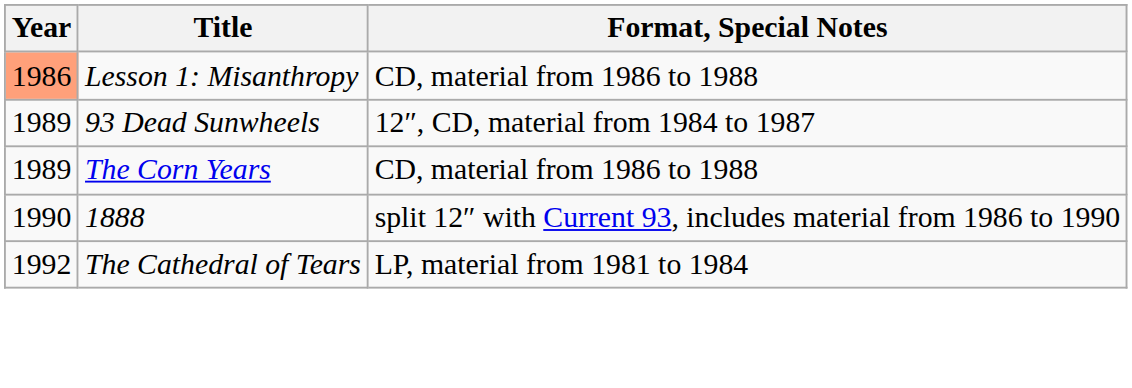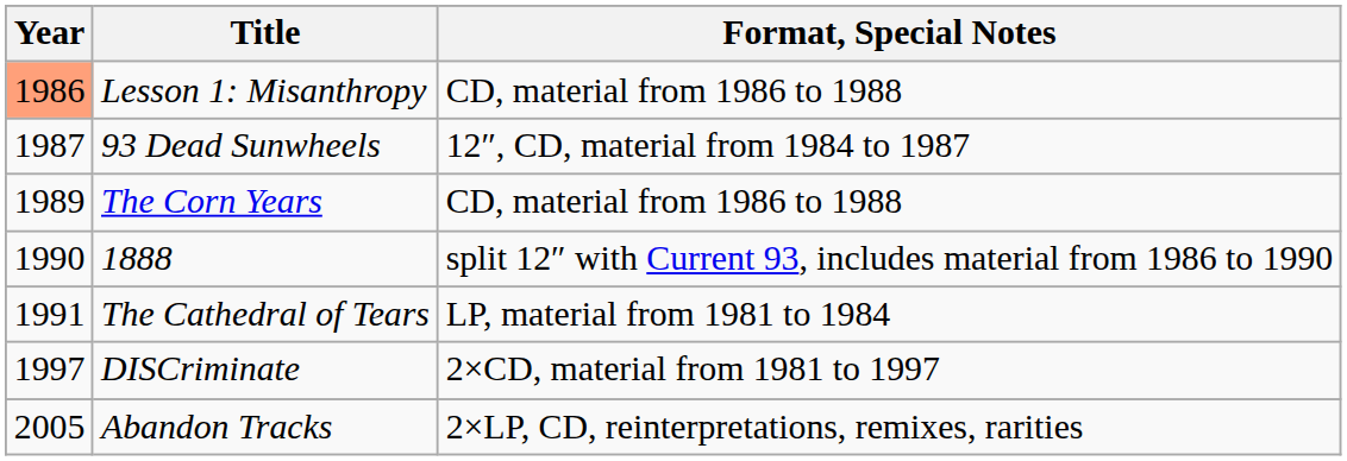93 Dead Sunwheels | Year: 1989 -> 1987
The Cathedral of Tears | Year: 1992 -> 1991
+ row: 1997 | DISCriminate | 2×CD, material from 1981 to 1997
+ row: 2005 | Abandon Tracks | 2×LP, CD, reinterpretations, remixes, rarities
